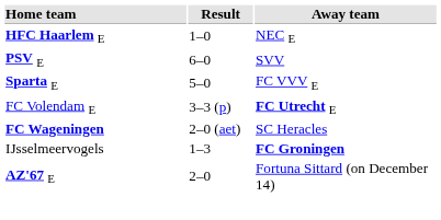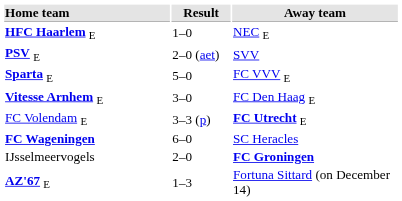PSV E | Result: 6–0 -> 2–0 (aet)
+ row: Vitesse Arnhem E | 3–0 | FC Den Haag E
FC Wageningen | Result: 2–0 (aet) -> 6–0
IJsselmeervogels | Result: 1–3 -> 2–0
AZ'67 E | Result: 2–0 -> 1–3
